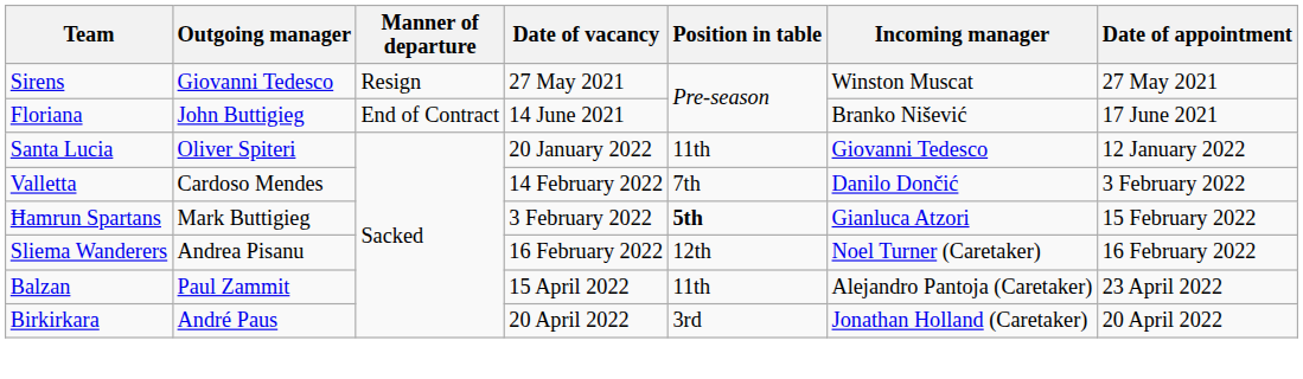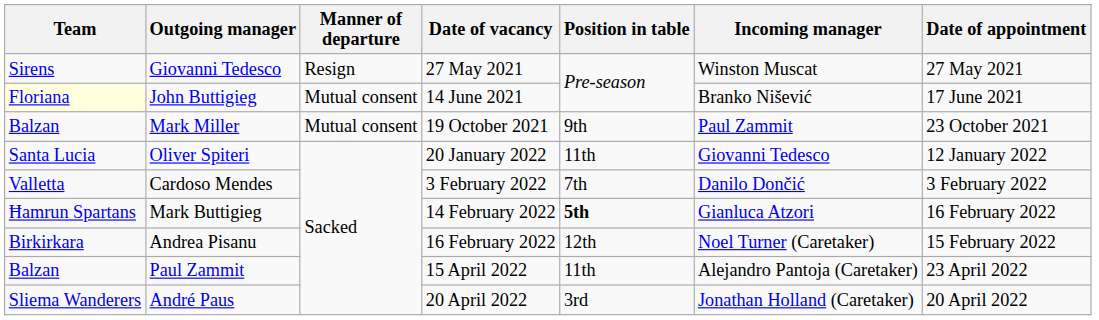John Buttigieg | Team: no background -> lightyellow background
John Buttigieg | Manner of departure: End of Contract -> Mutual consent
+ row: Balzan | Mark Miller | Mutual consent | 19 October 2021 | 9th | Paul Zammit | 23 October 2021
Cardoso Mendes | Date of vacancy: 14 February 2022 -> 3 February 2022
Mark Buttigieg | Date of vacancy: 3 February 2022 -> 14 February 2022
Mark Buttigieg | Date of appointment: 15 February 2022 -> 16 February 2022
Andrea Pisanu | Team: Sliema Wanderers -> Birkirkara
Andrea Pisanu | Date of appointment: 16 February 2022 -> 15 February 2022
André Paus | Team: Birkirkara -> Sliema Wanderers
